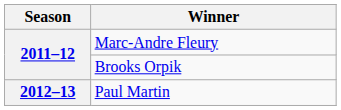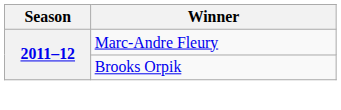- row: 2012–13 | Paul Martin
